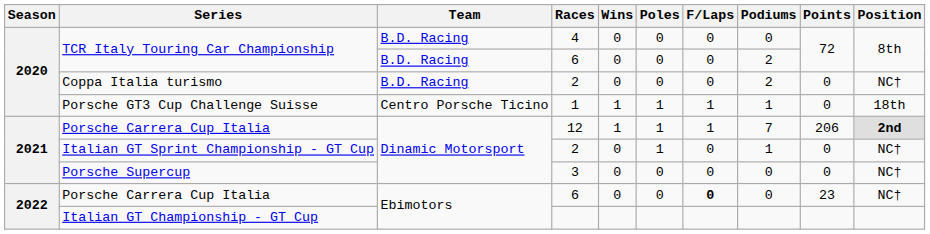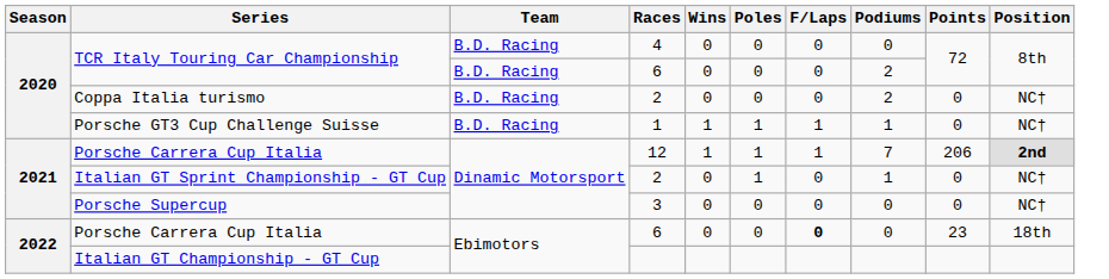Porsche GT3 Cup Challenge Suisse | Team: Centro Porsche Ticino -> B.D. Racing
Porsche GT3 Cup Challenge Suisse | Position: 18th -> NC†
Porsche Carrera Cup Italia / 6 | Position: NC† -> 18th
